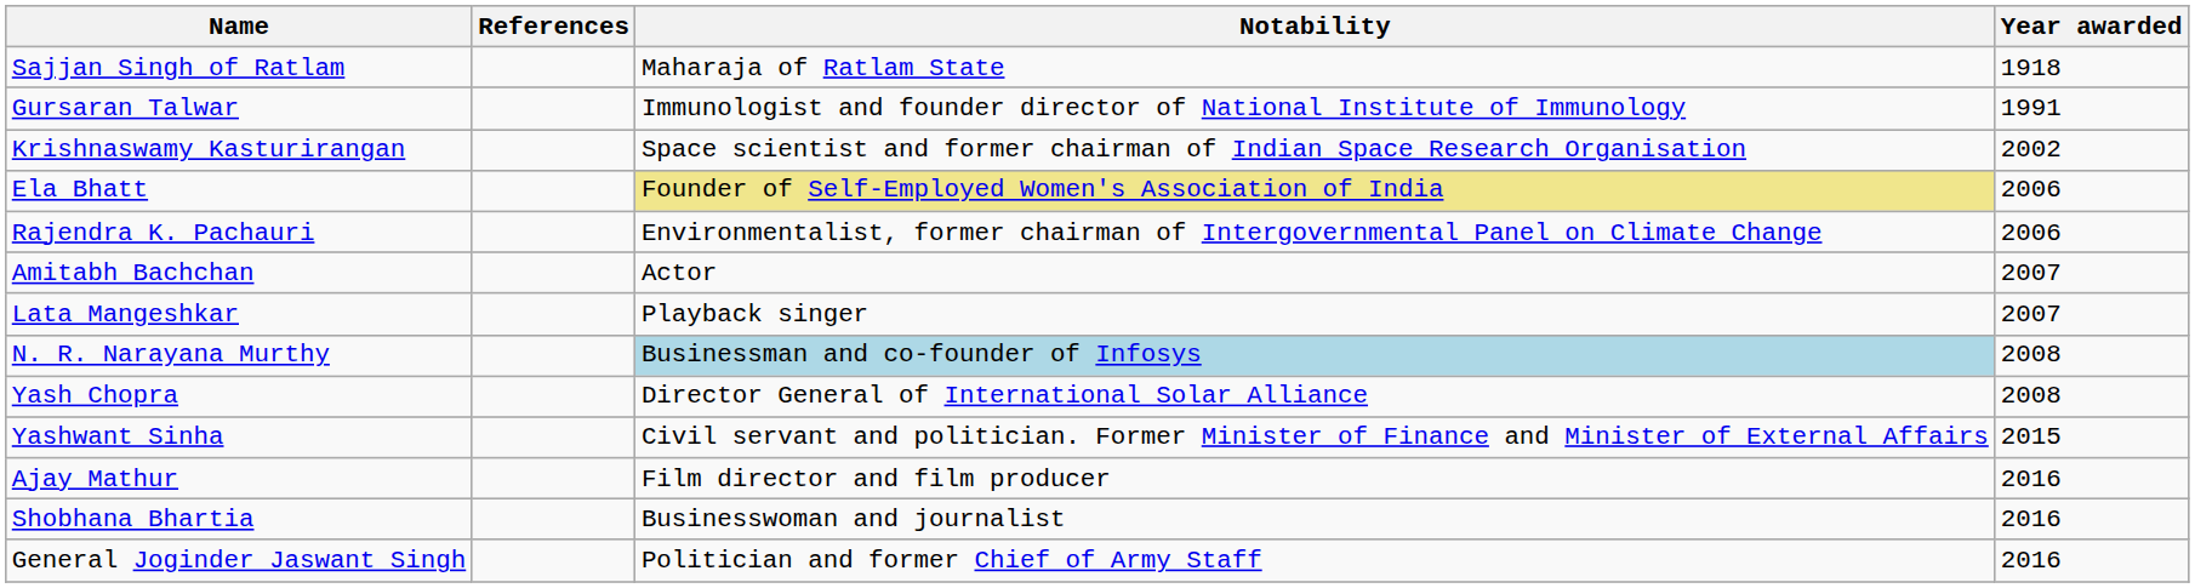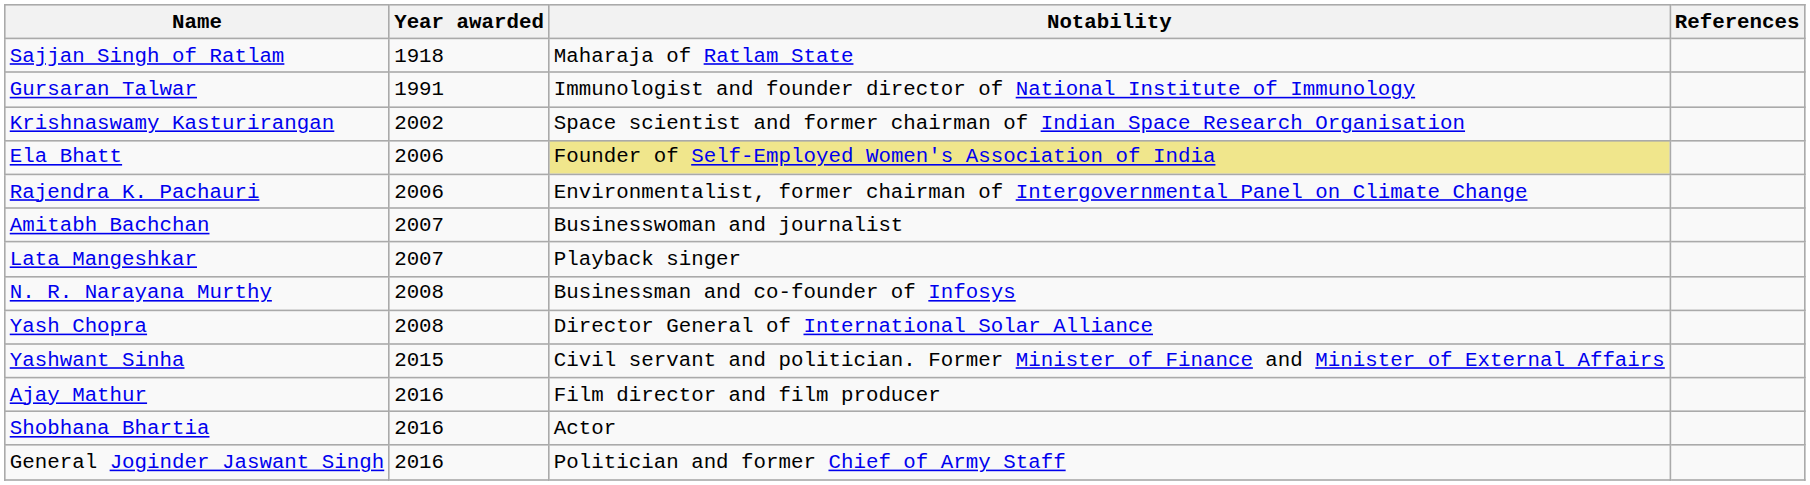columns swapped: Year awarded <-> References
Amitabh Bachchan | Notability: Actor -> Businesswoman and journalist
N. R. Narayana Murthy | Notability: lightblue background -> no background
Shobhana Bhartia | Notability: Businesswoman and journalist -> Actor
